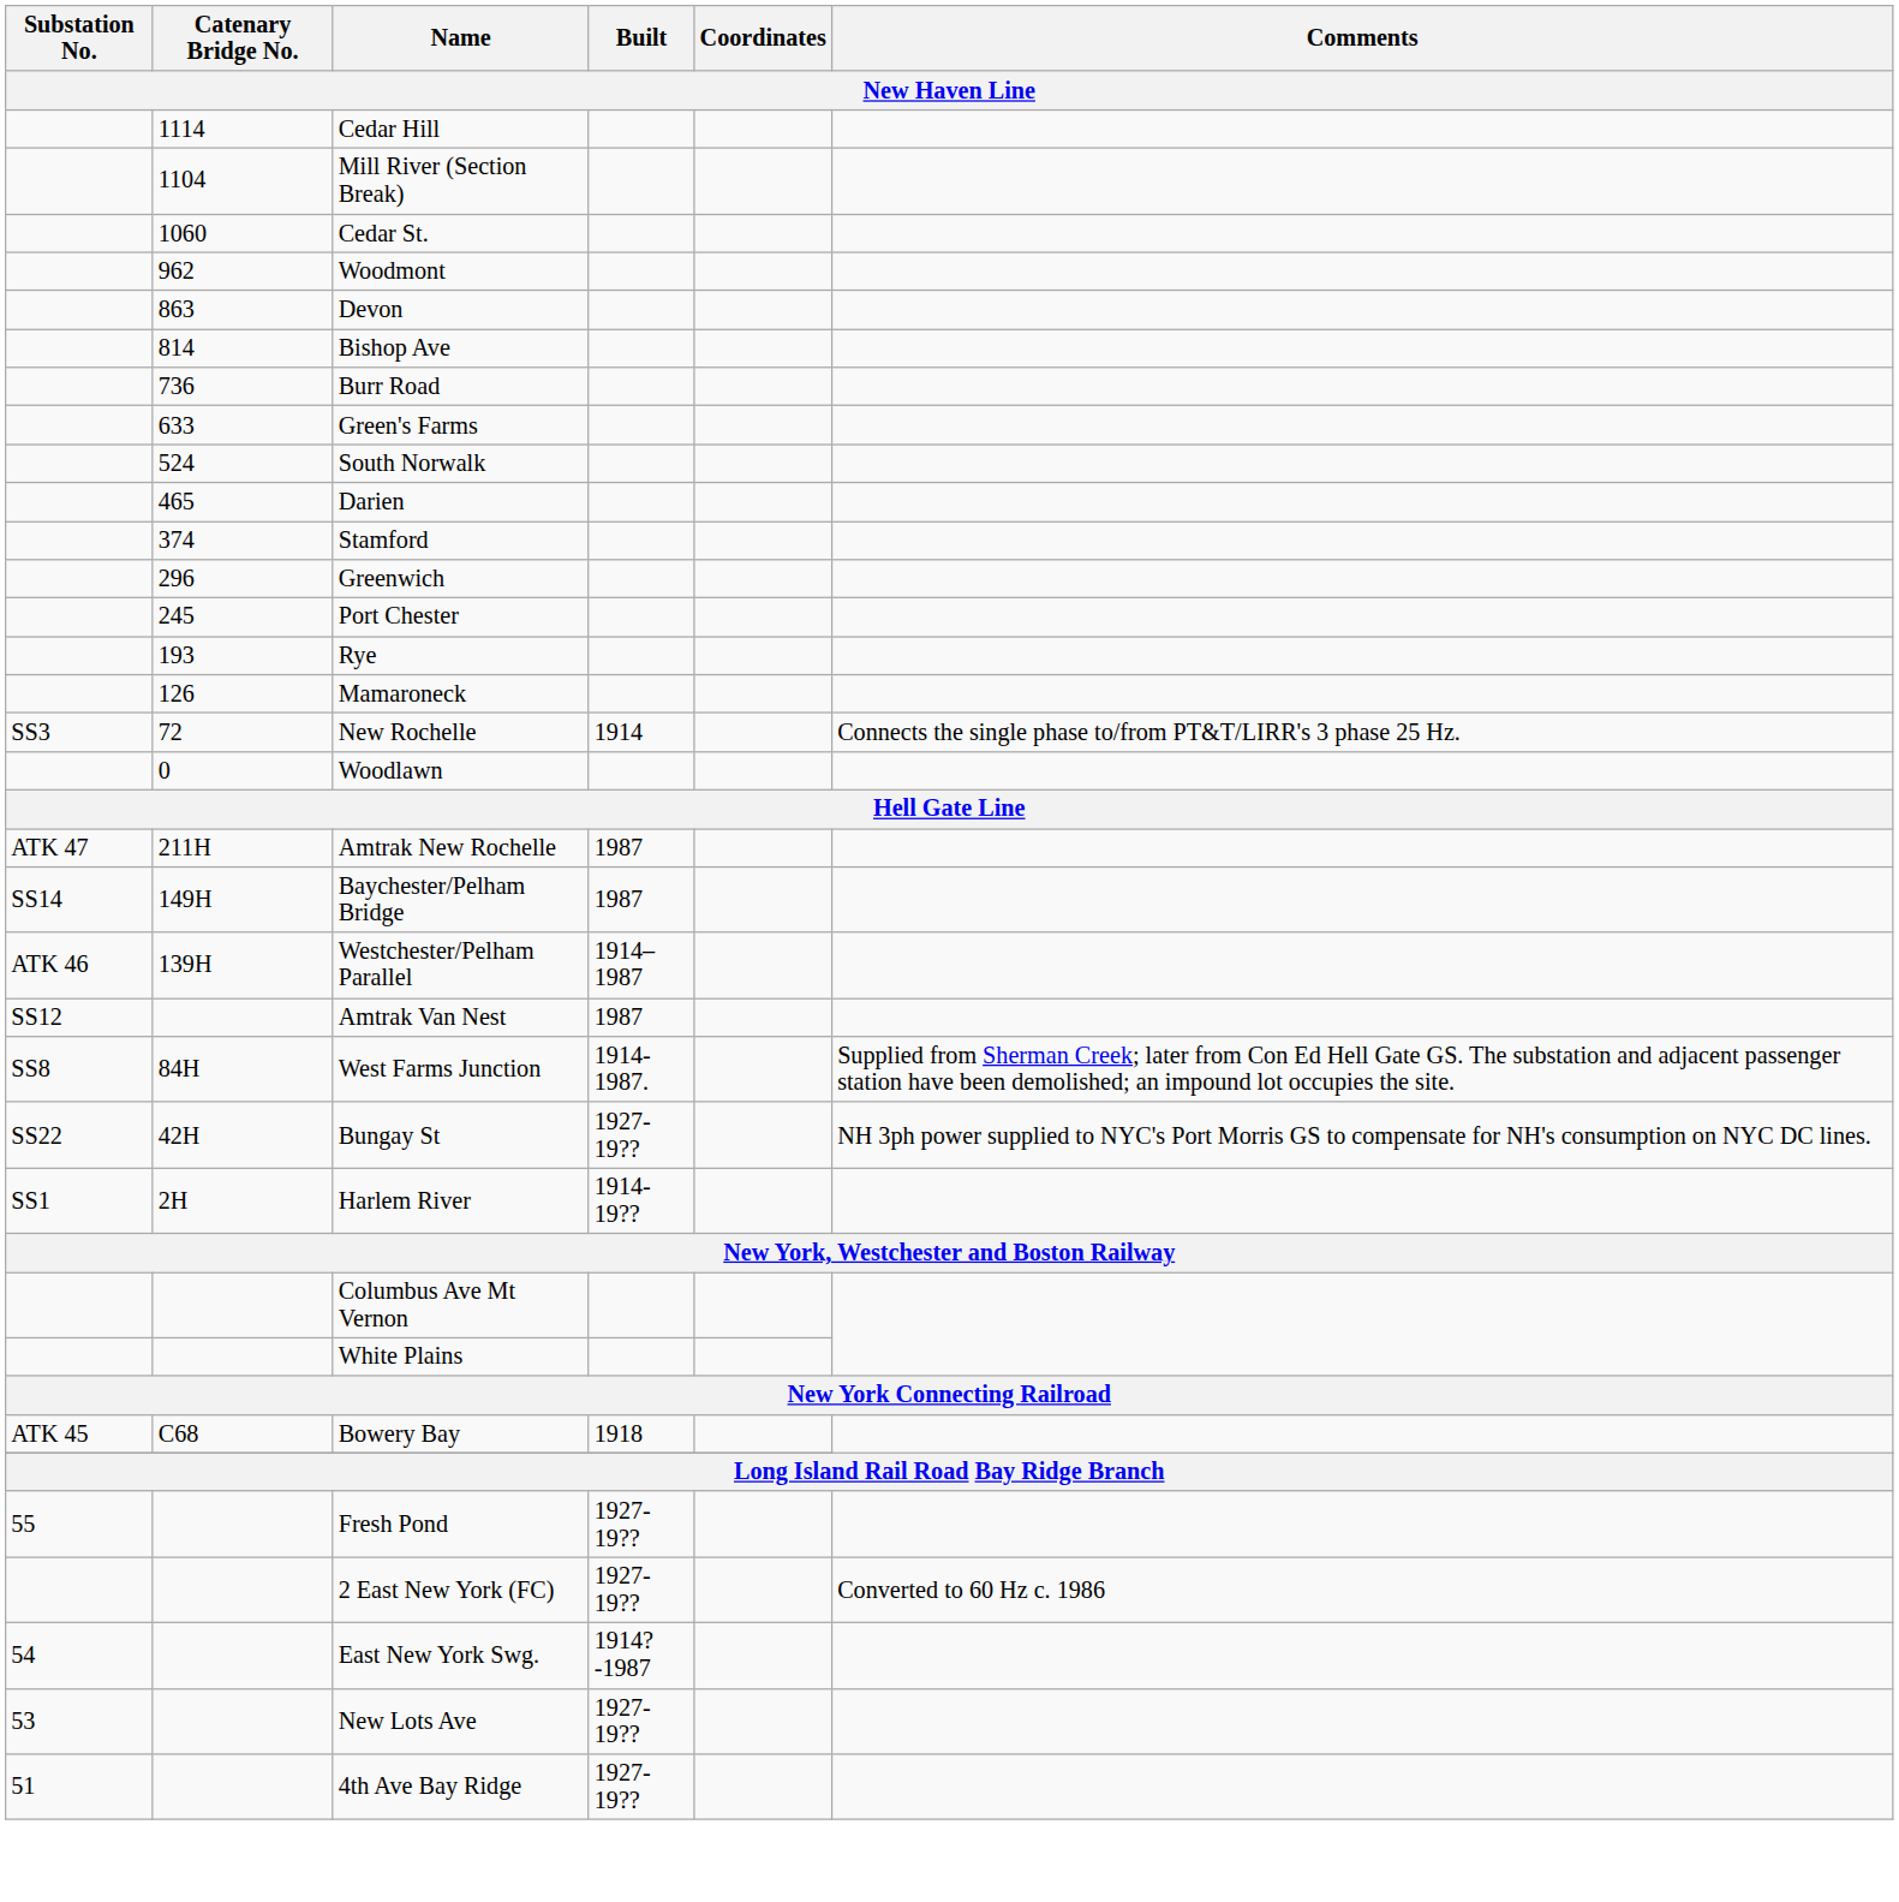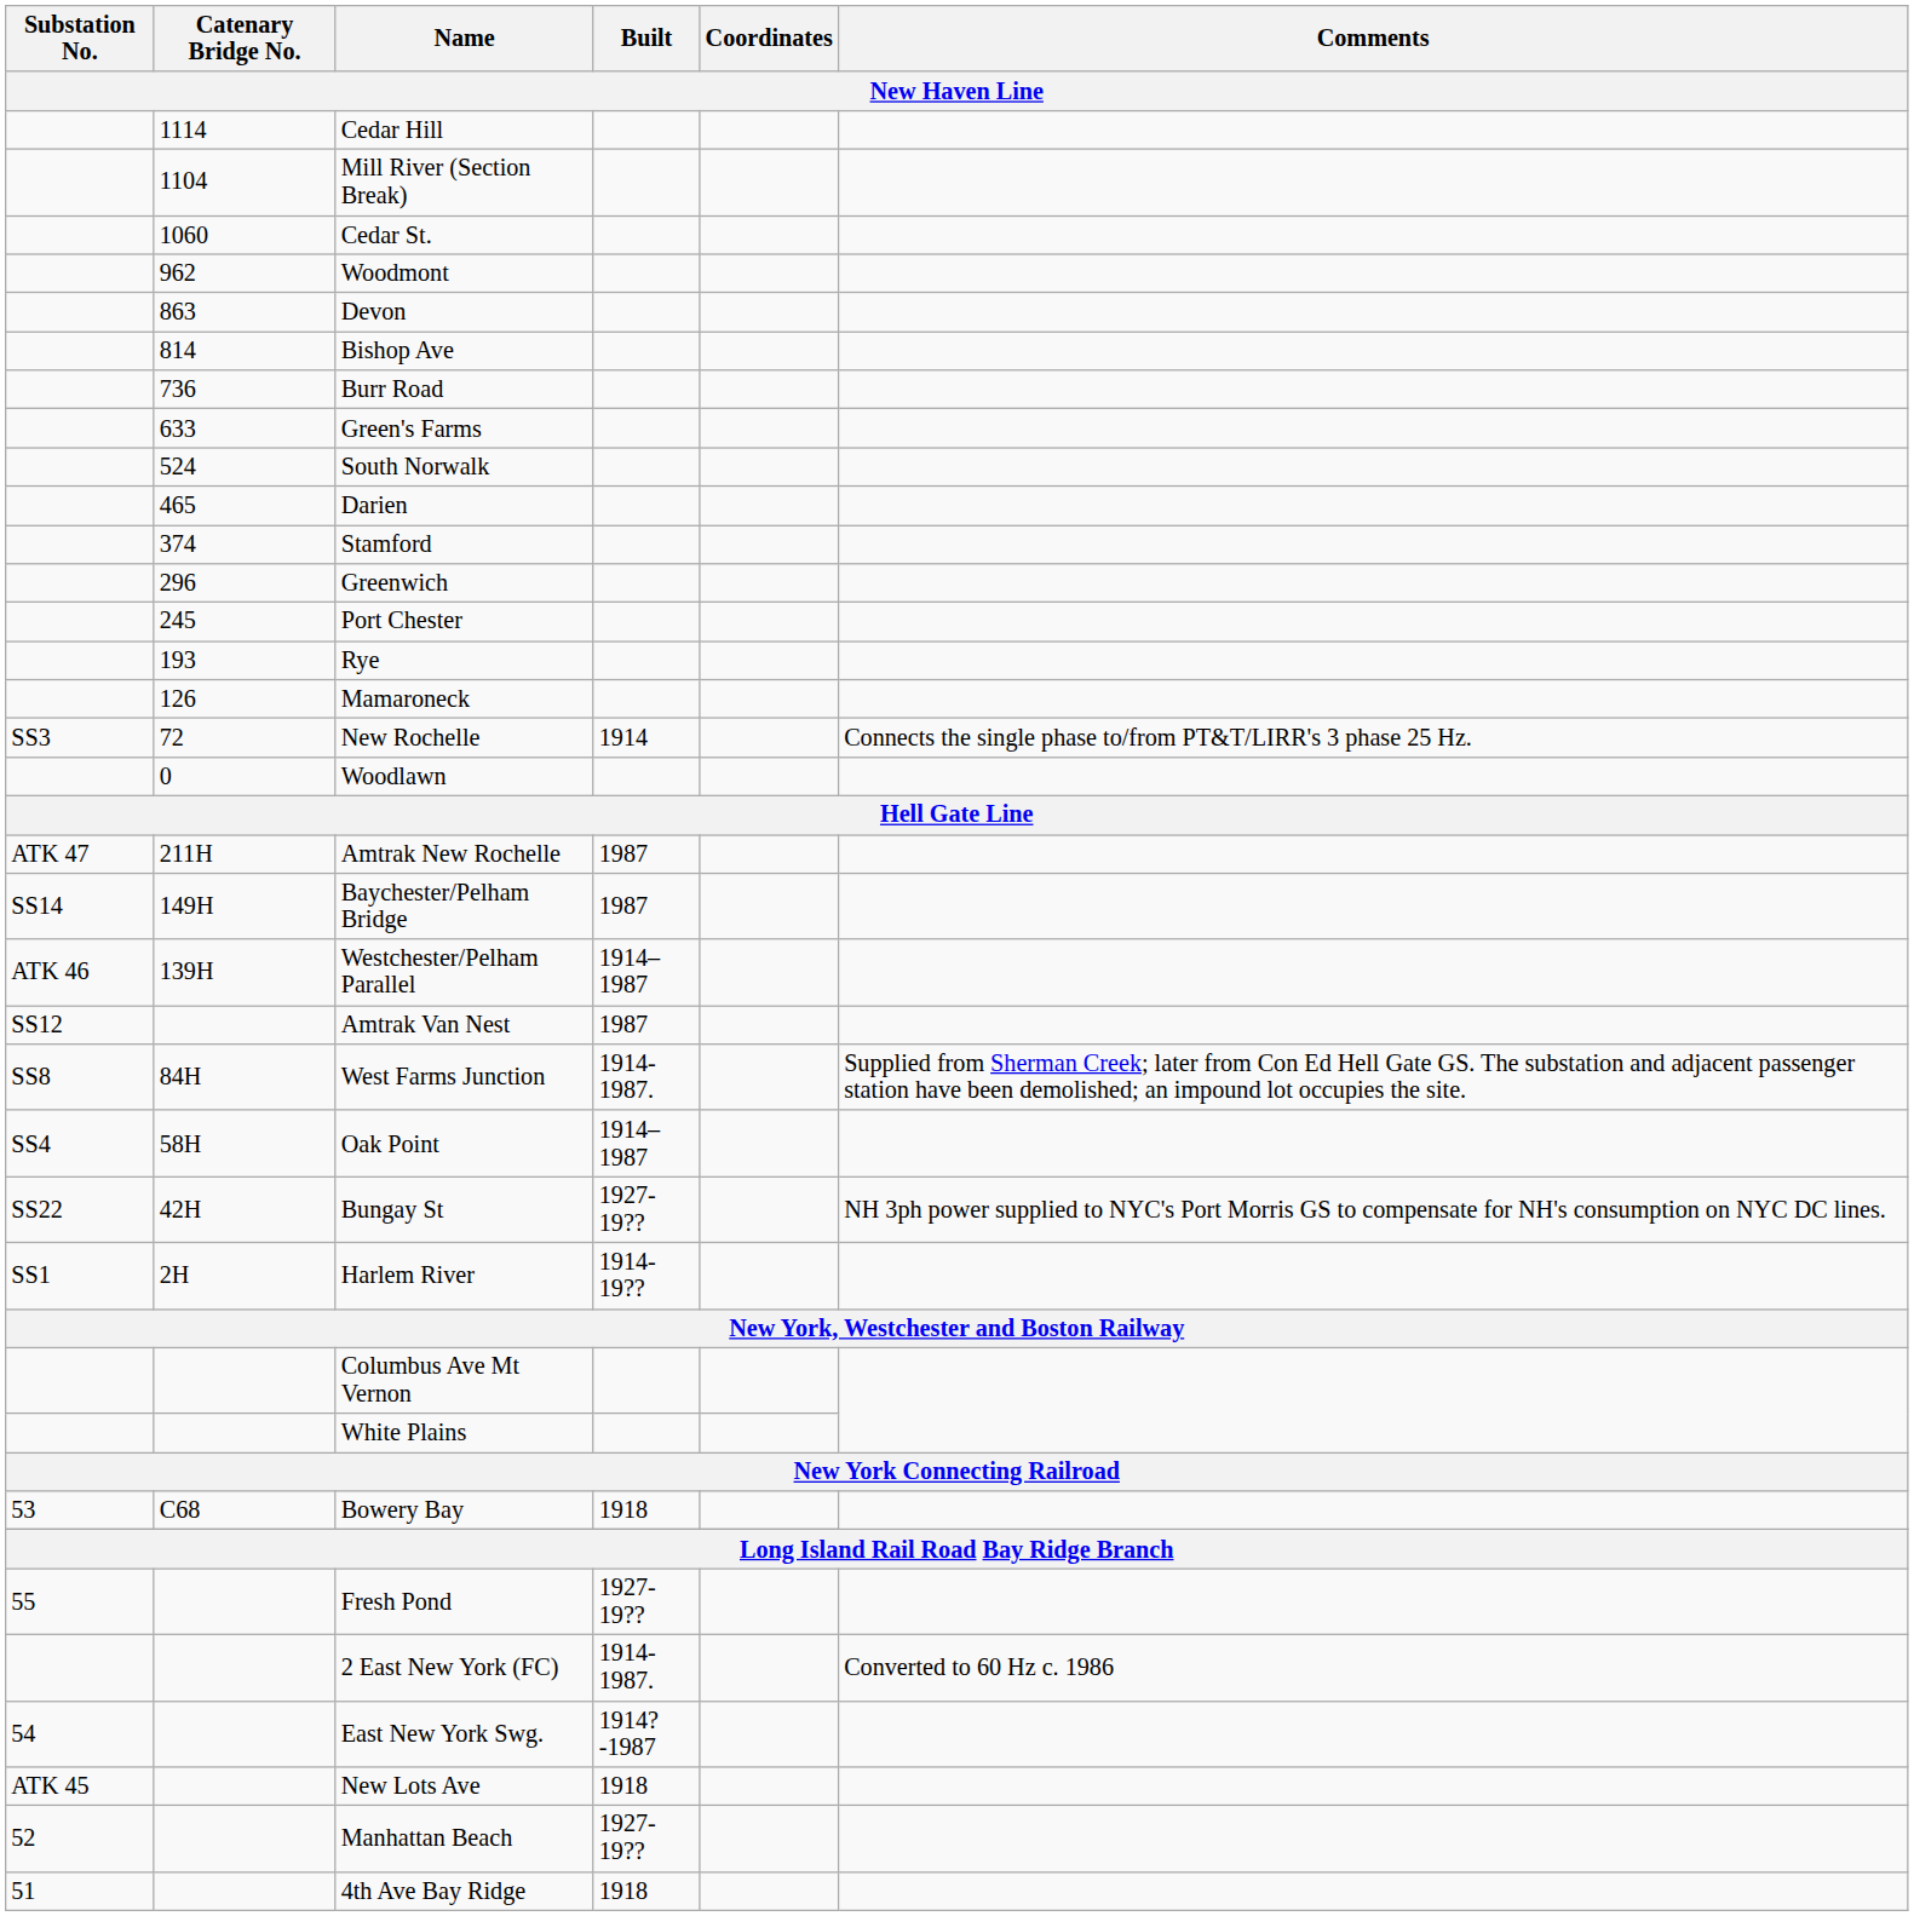+ row: SS4 | 58H | Oak Point | 1914–1987
Bowery Bay | Substation No.: ATK 45 -> 53
2 East New York (FC) | Built: 1927-19?? -> 1914-1987.
New Lots Ave | Substation No.: 53 -> ATK 45
New Lots Ave | Built: 1927-19?? -> 1918
+ row: 52 | Manhattan Beach | 1927-19??
4th Ave Bay Ridge | Built: 1927-19?? -> 1918
